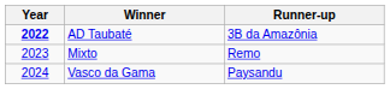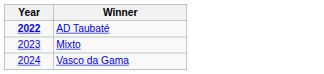- column: Runner-up | 3B da Amazônia | Remo | Paysandu
